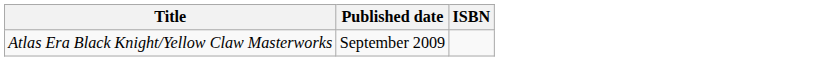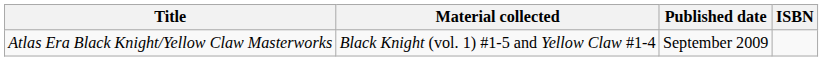+ column: Material collected | Black Knight (vol. 1) #1-5 and Yellow Claw #1-4
